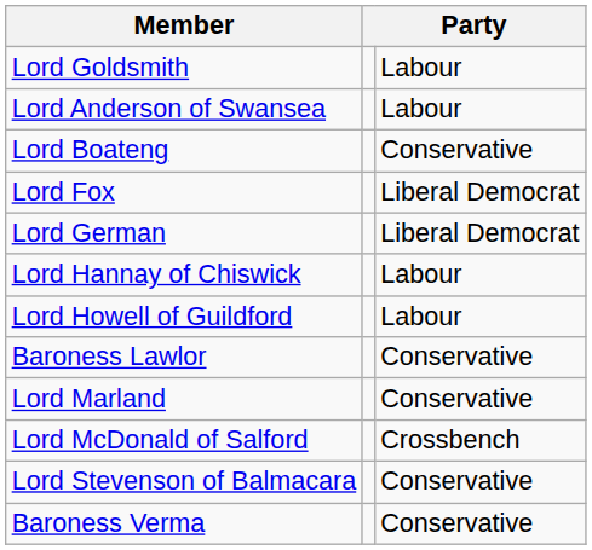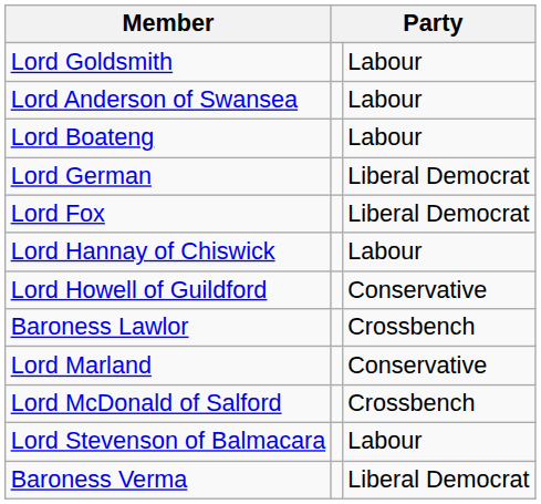Lord Boateng | column 3: Conservative -> Labour
rows swapped: Lord Fox <-> Lord German
Lord Howell of Guildford | column 3: Labour -> Conservative
Baroness Lawlor | column 3: Conservative -> Crossbench
Lord Stevenson of Balmacara | column 3: Conservative -> Labour
Baroness Verma | column 3: Conservative -> Liberal Democrat
